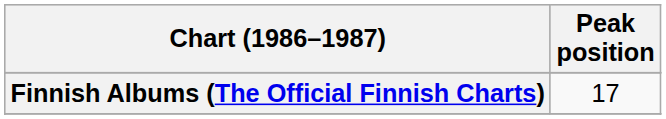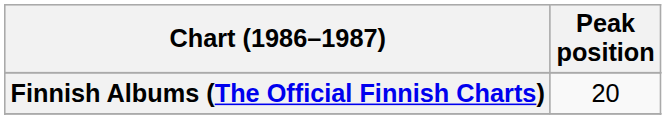Finnish Albums (The Official Finnish Charts) | Peak position: 17 -> 20
